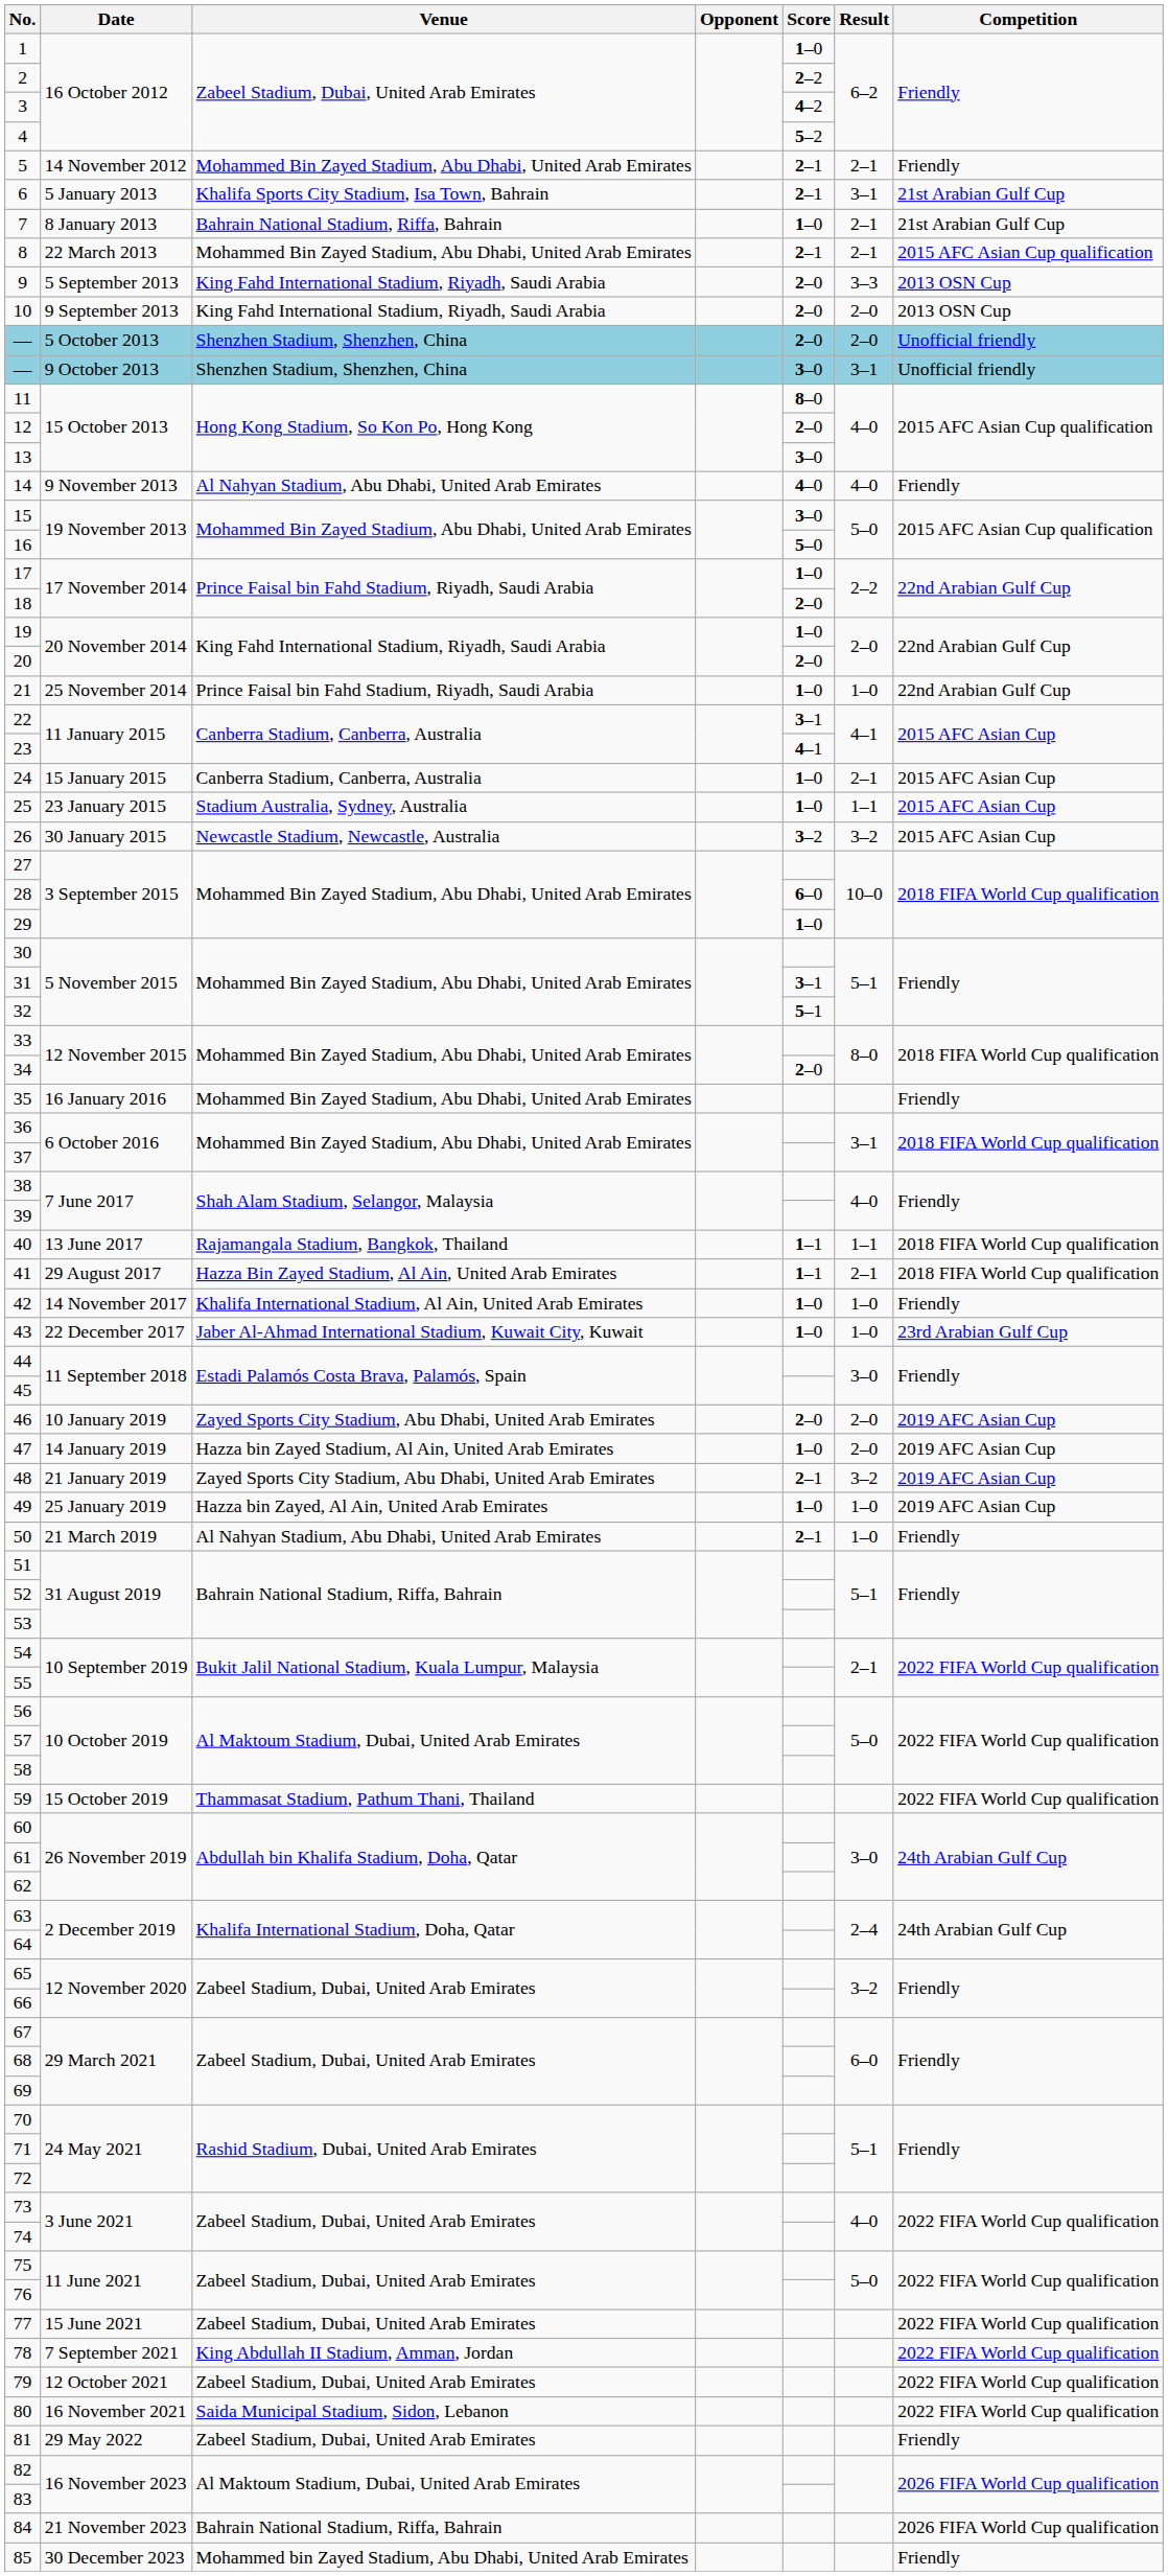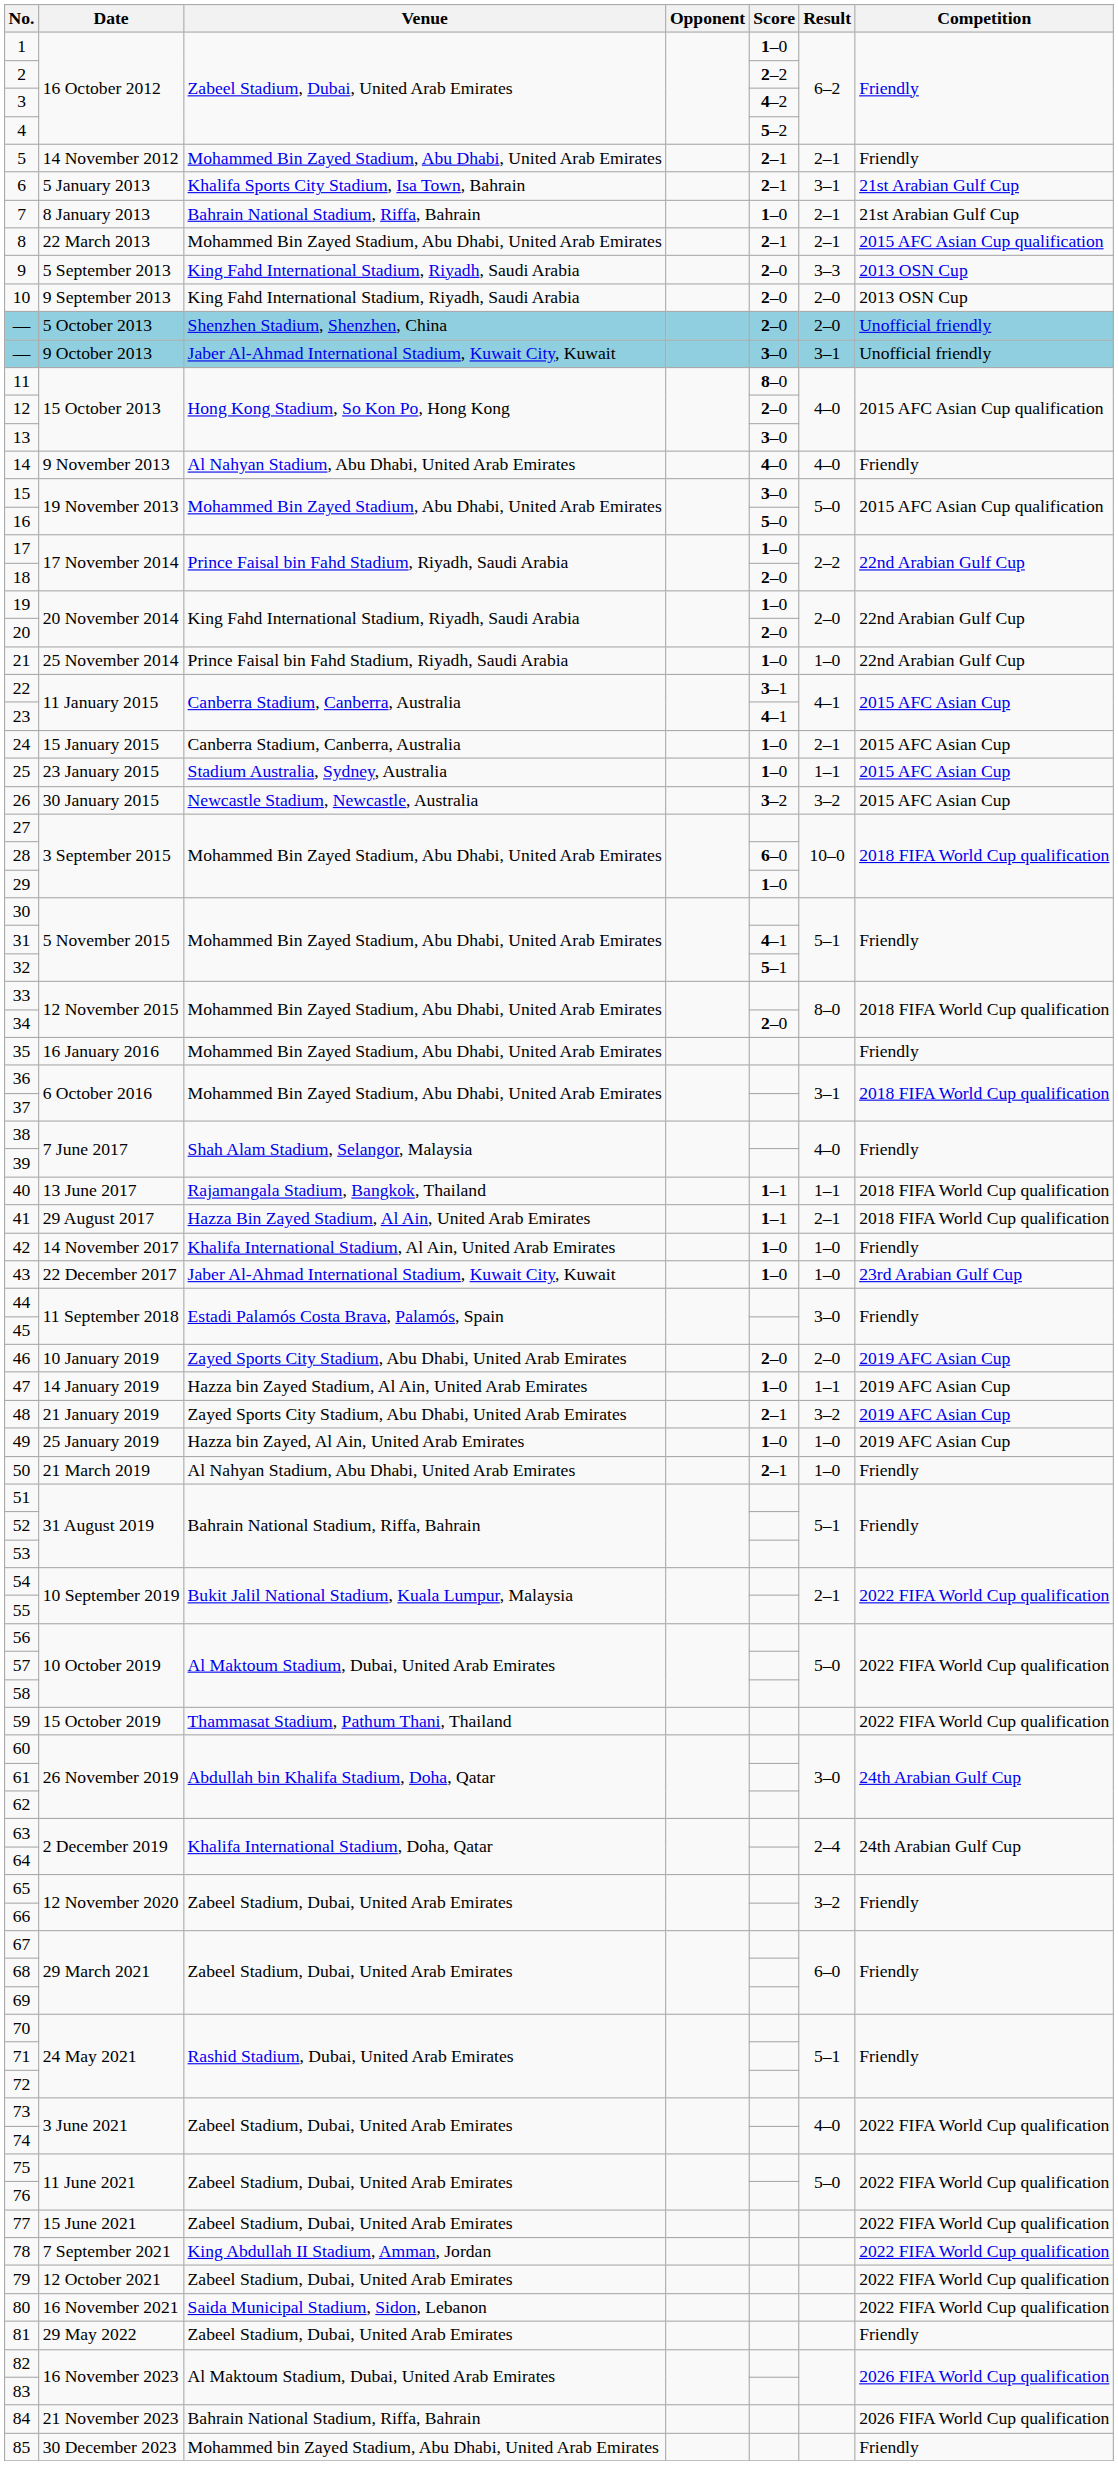— / 9 October 2013 | Venue: Shenzhen Stadium, Shenzhen, China -> Jaber Al-Ahmad International Stadium, Kuwait City, Kuwait
31 | Score: 3–1 -> 4–1
47 | Result: 2–0 -> 1–1
